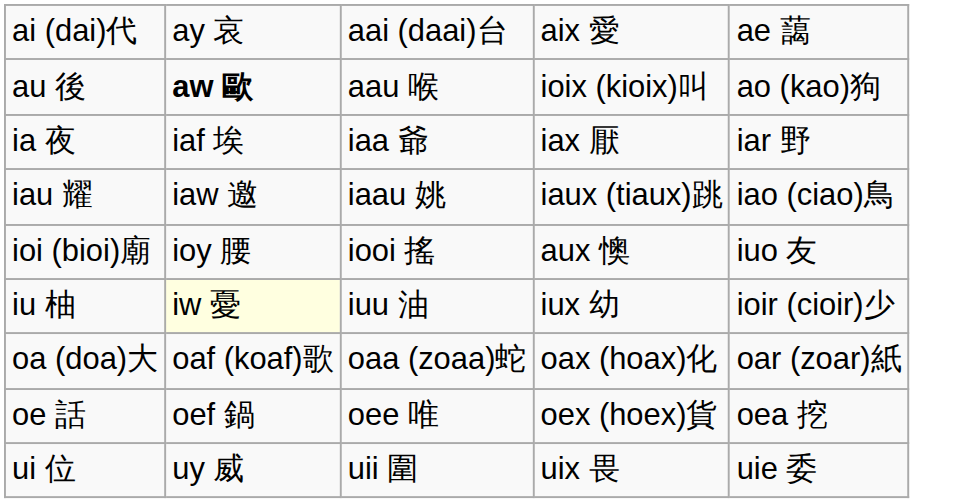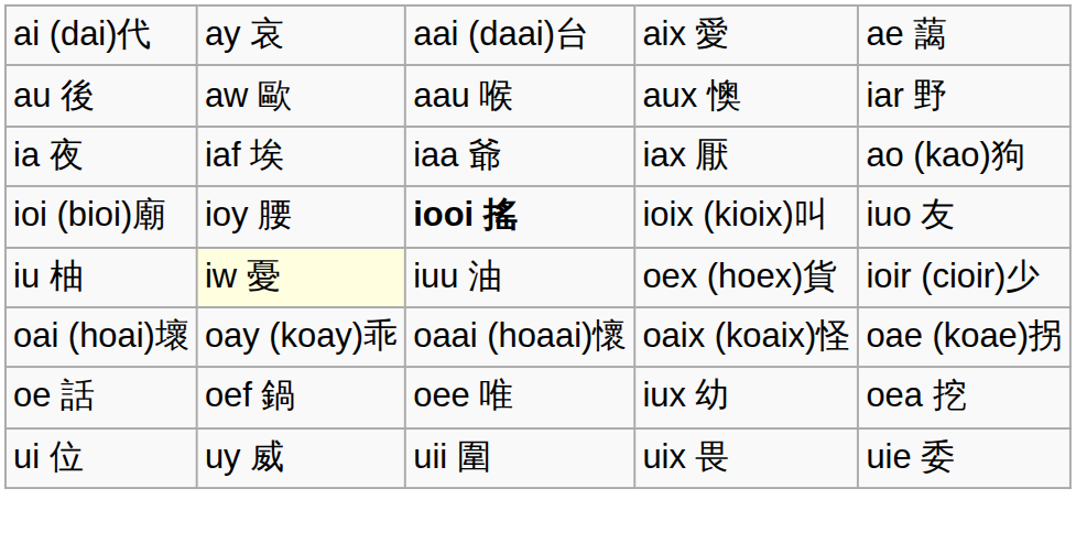au 後 | column 2: bold -> normal
au 後 | column 4: ioix (kioix)叫 -> aux 懊
au 後 | column 5: ao (kao)狗 -> iar 野
ia 夜 | column 5: iar 野 -> ao (kao)狗
- row: iau 耀 | iaw 邀 | iaau 姚 | iaux (tiaux)跳 | iao (ciao)鳥
ioi (bioi)廟 | column 3: normal -> bold
ioi (bioi)廟 | column 4: aux 懊 -> ioix (kioix)叫
iu 柚 | column 4: iux 幼 -> oex (hoex)貨
- row: oa (doa)大 | oaf (koaf)歌 | oaa (zoaa)蛇 | oax (hoax)化 | oar (zoar)紙
+ row: oai (hoai)壞 | oay (koay)乖 | oaai (hoaai)懷 | oaix (koaix)怪 | oae (koae)拐
oe 話 | column 4: oex (hoex)貨 -> iux 幼
